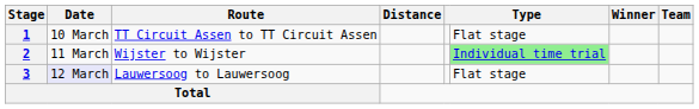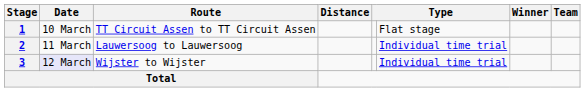2 | Route: Wijster to Wijster -> Lauwersoog to Lauwersoog
2 | column 6: lightgreen background -> no background
3 | Route: Lauwersoog to Lauwersoog -> Wijster to Wijster
3 | column 6: Flat stage -> Individual time trial
